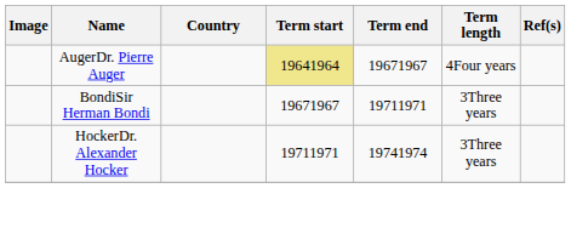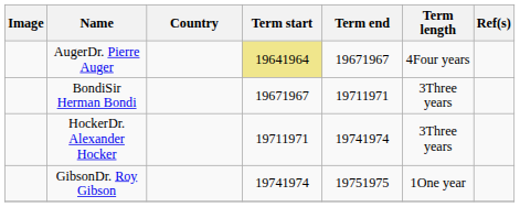+ row: GibsonDr. Roy Gibson | 19741974 | 19751975 | 1One year
